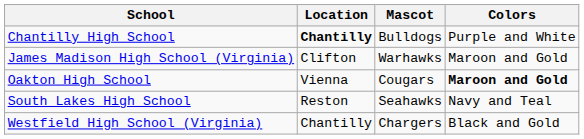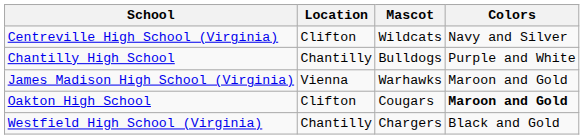+ row: Centreville High School (Virginia) | Clifton | Wildcats | Navy and Silver
Chantilly High School | Location: bold -> normal
James Madison High School (Virginia) | Location: Clifton -> Vienna
Oakton High School | Location: Vienna -> Clifton
- row: South Lakes High School | Reston | Seahawks | Navy and Teal
